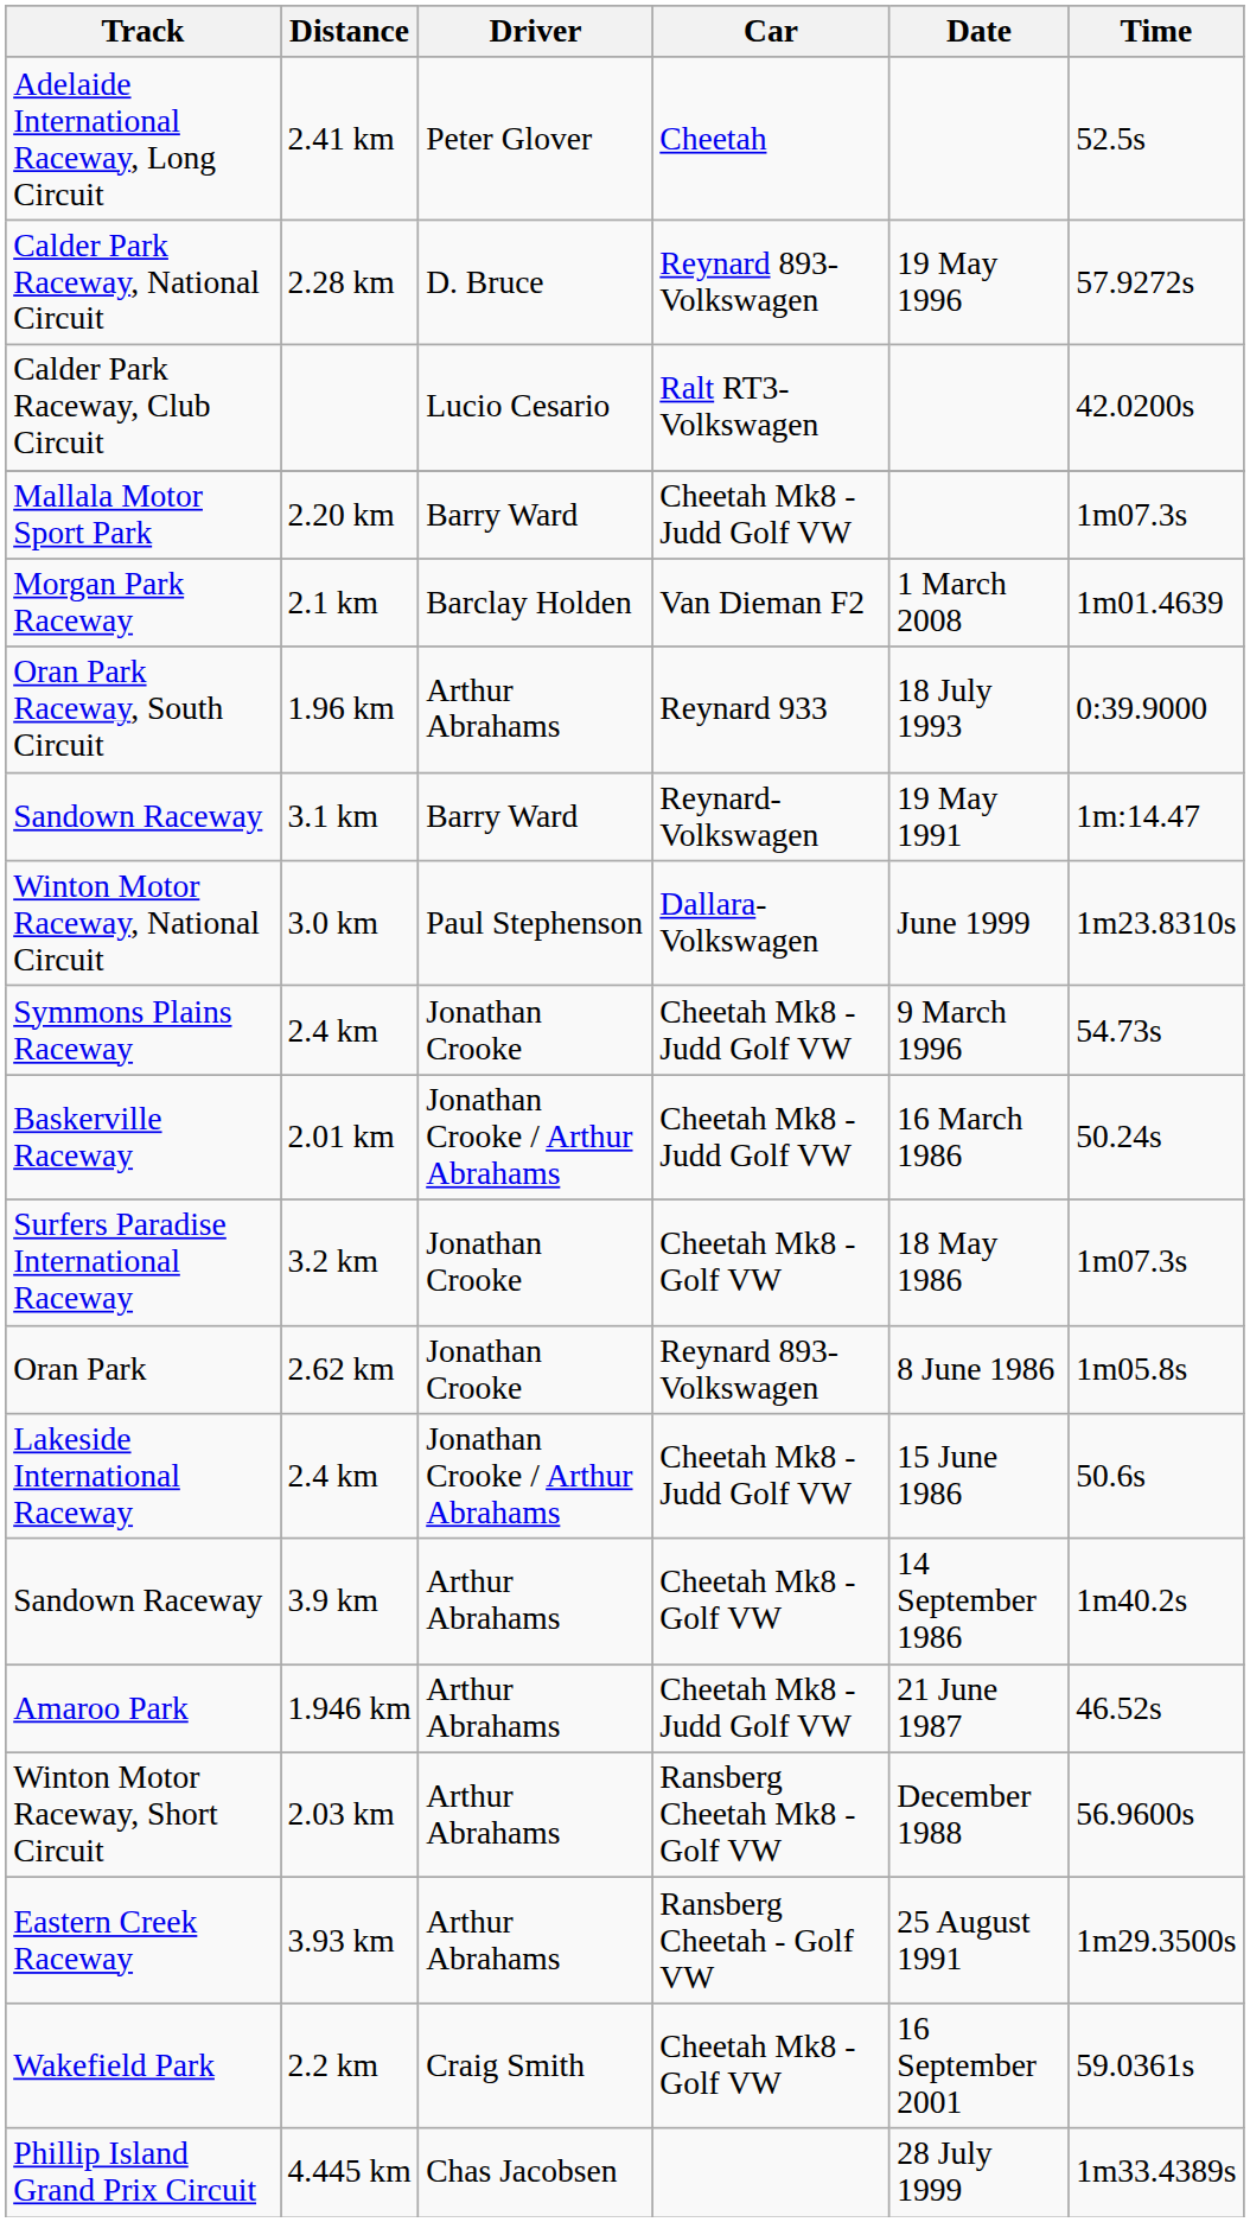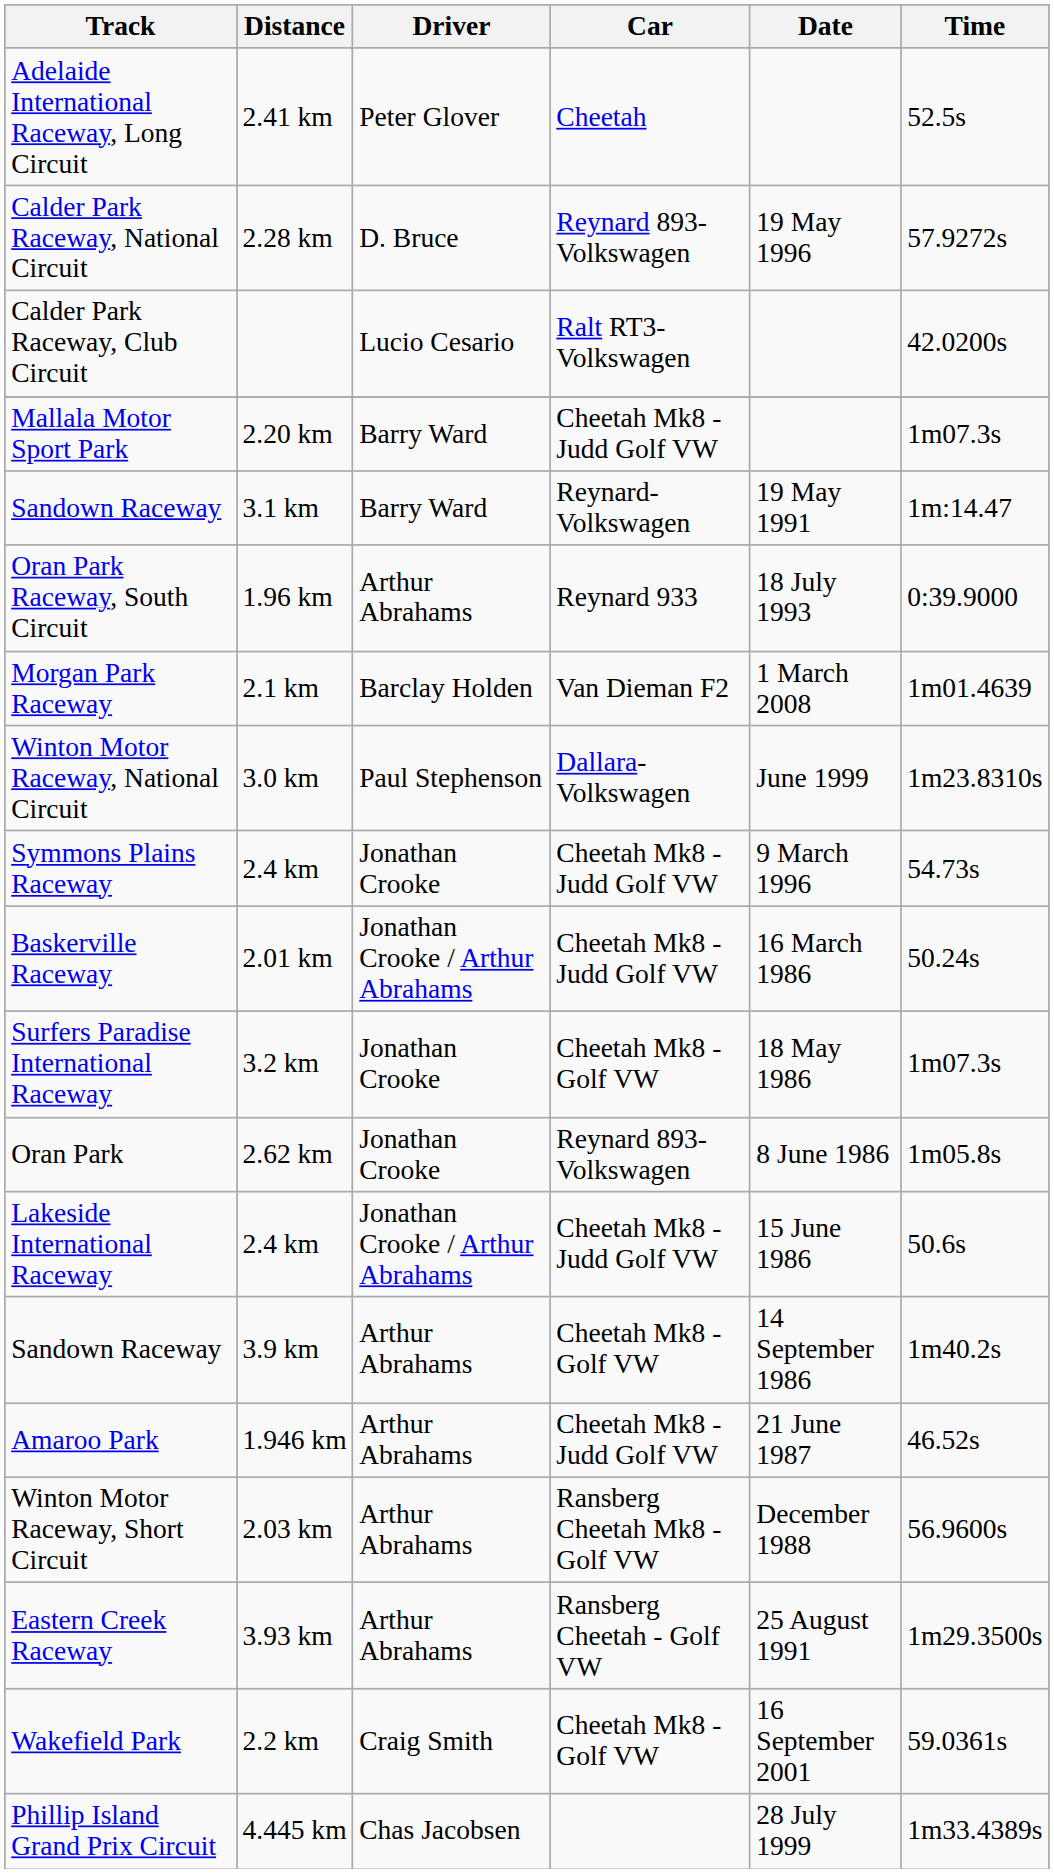rows swapped: Morgan Park Raceway <-> Sandown Raceway / 3.1 km
